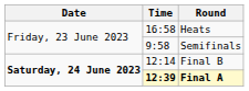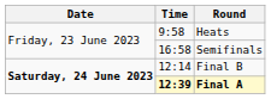Heats | Time: 16:58 -> 9:58
Semifinals | Time: 9:58 -> 16:58
